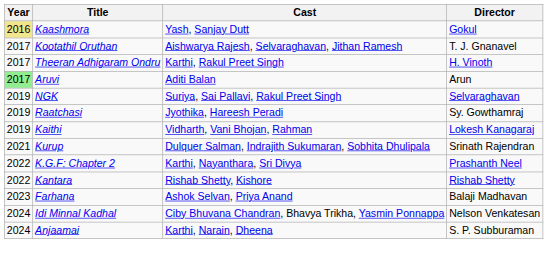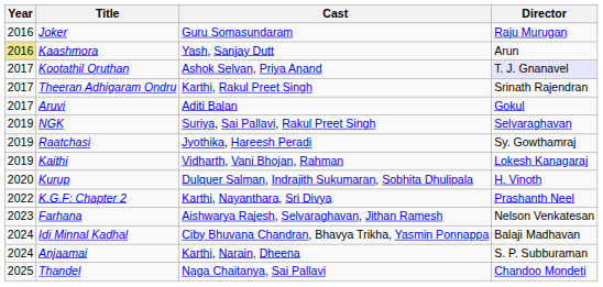+ row: 2016 | Joker | Guru Somasundaram | Raju Murugan
Kaashmora | Director: Gokul -> Arun
Kootathil Oruthan | Cast: Aishwarya Rajesh, Selvaraghavan, Jithan Ramesh -> Ashok Selvan, Priya Anand
Kootathil Oruthan | Director: no background -> lavender background
Theeran Adhigaram Ondru | Director: H. Vinoth -> Srinath Rajendran
Aruvi | Year: lightgreen background -> no background
Aruvi | Director: Arun -> Gokul
Kurup | Year: 2021 -> 2020
Kurup | Director: Srinath Rajendran -> H. Vinoth
- row: 2022 | Kantara | Rishab Shetty, Kishore | Rishab Shetty
Farhana | Cast: Ashok Selvan, Priya Anand -> Aishwarya Rajesh, Selvaraghavan, Jithan Ramesh
Farhana | Director: Balaji Madhavan -> Nelson Venkatesan
Idi Minnal Kadhal | Director: Nelson Venkatesan -> Balaji Madhavan
+ row: 2025 | Thandel | Naga Chaitanya, Sai Pallavi | Chandoo Mondeti
